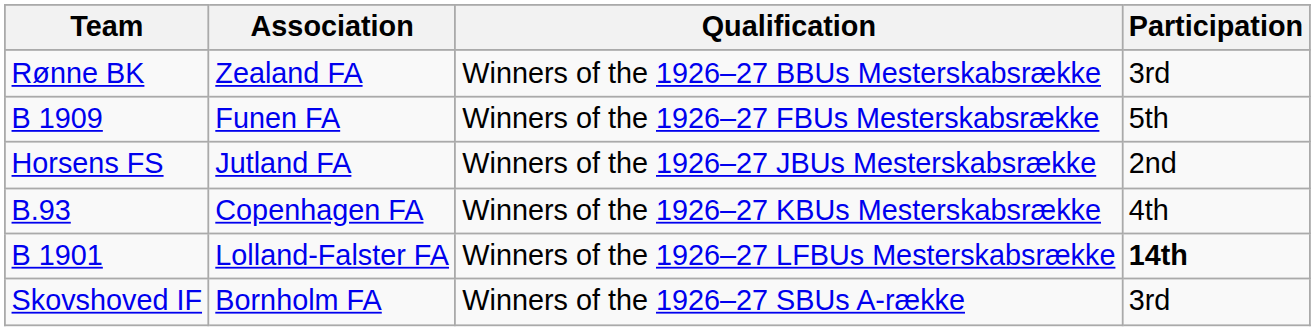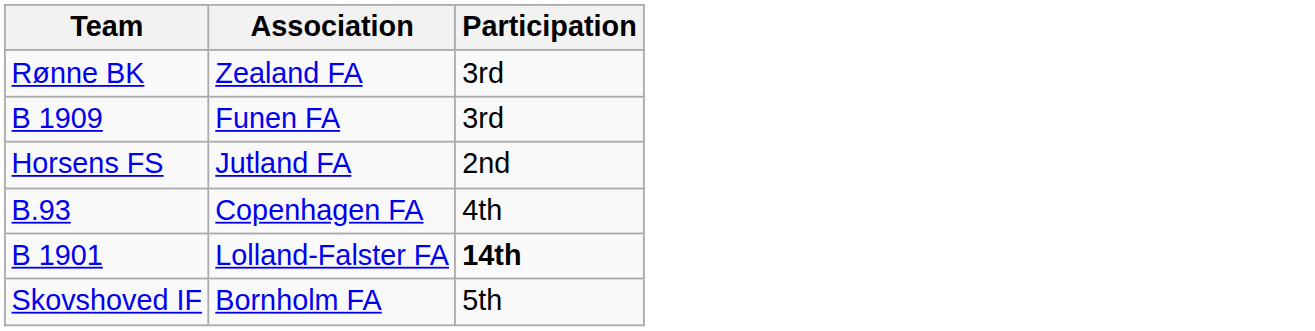- column: Qualification | Winners of the 1926–27 BBUs Mesterskabsrække | Winners of the 1926–27 FBUs Mesterskabsrække | Winners of the 1926–27 JBUs Mesterskabsrække | Winners of the 1926–27 KBUs Mesterskabsrække | Winners of the 1926–27 LFBUs Mesterskabsrække | Winners of the 1926–27 SBUs A-række
B 1909 | Participation: 5th -> 3rd
Skovshoved IF | Participation: 3rd -> 5th
